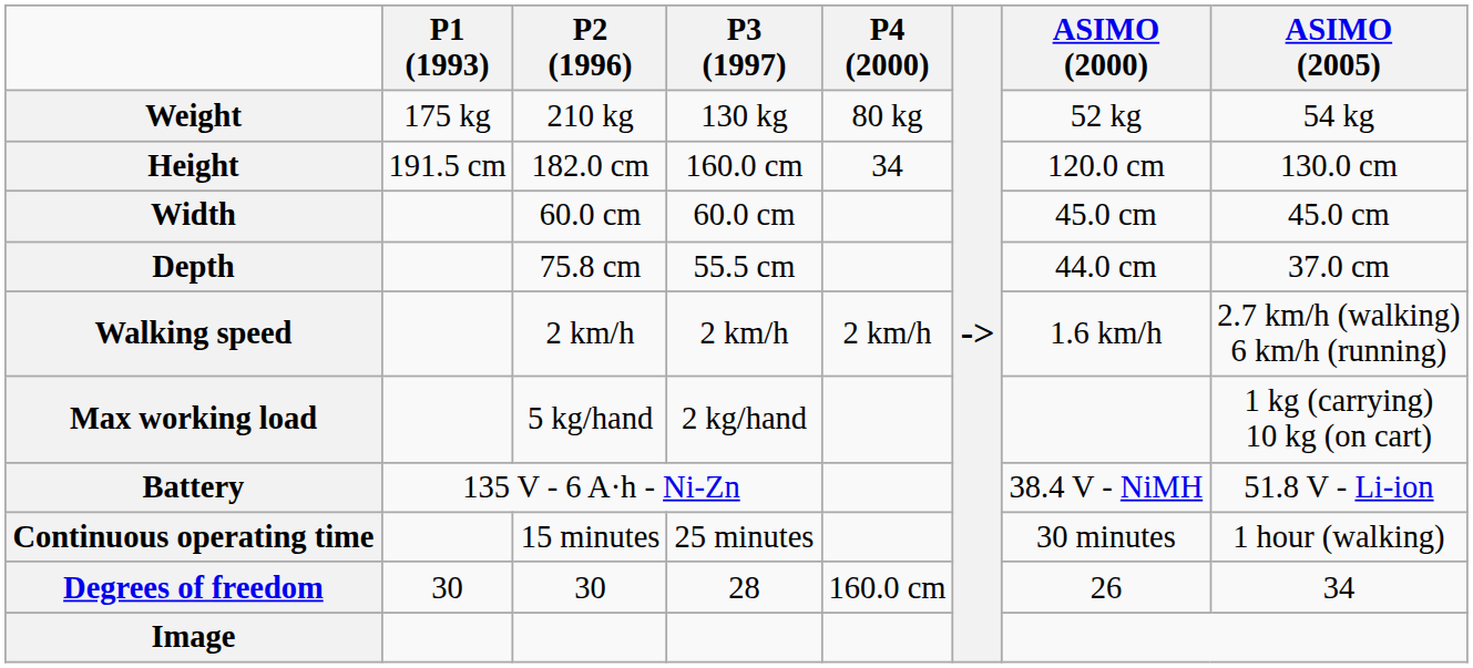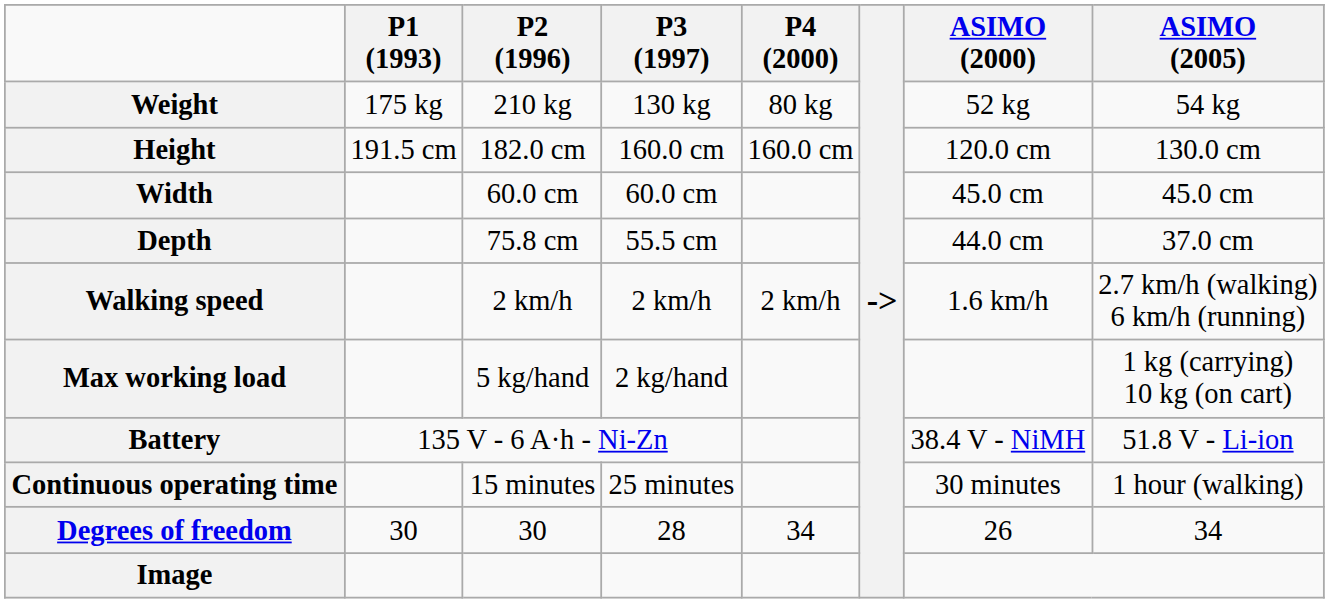Height | P4 (2000): 34 -> 160.0 cm
Degrees of freedom | P4 (2000): 160.0 cm -> 34
